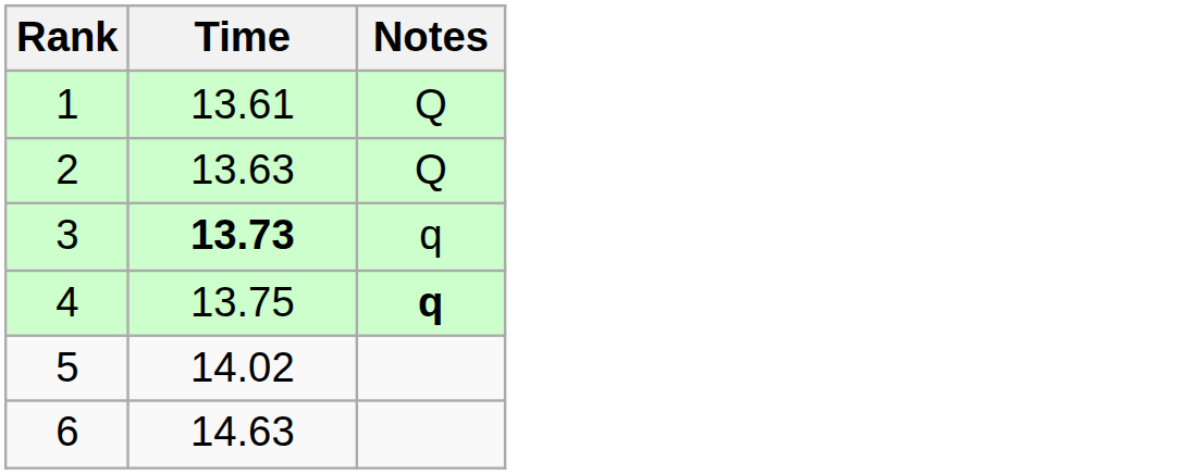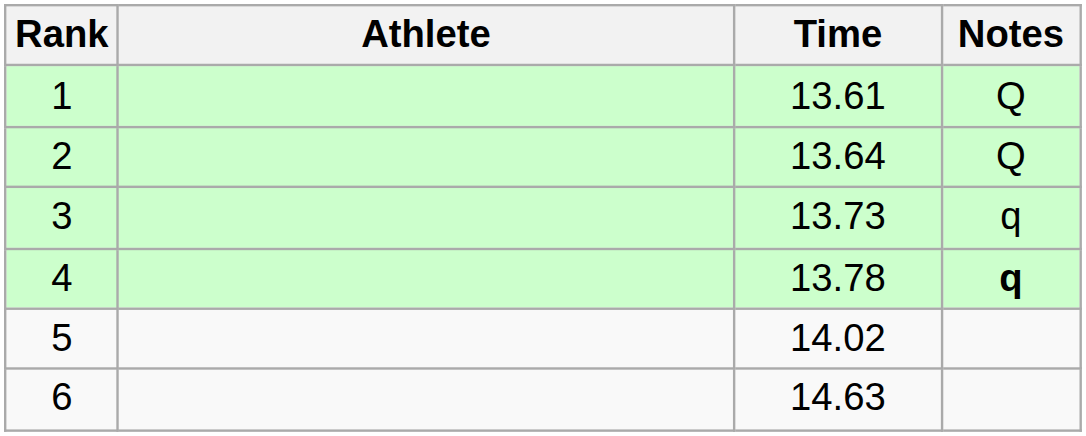+ column: Athlete
2 | Time: 13.63 -> 13.64
3 | Time: bold -> normal
4 | Time: 13.75 -> 13.78
